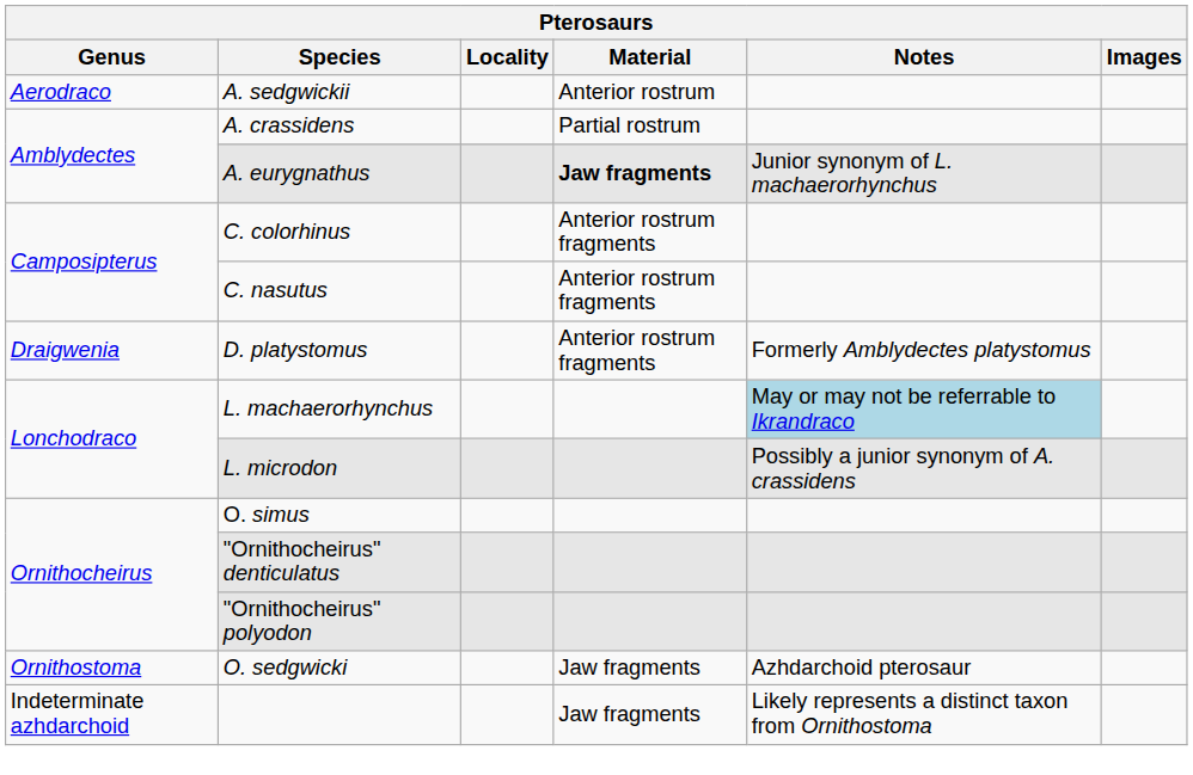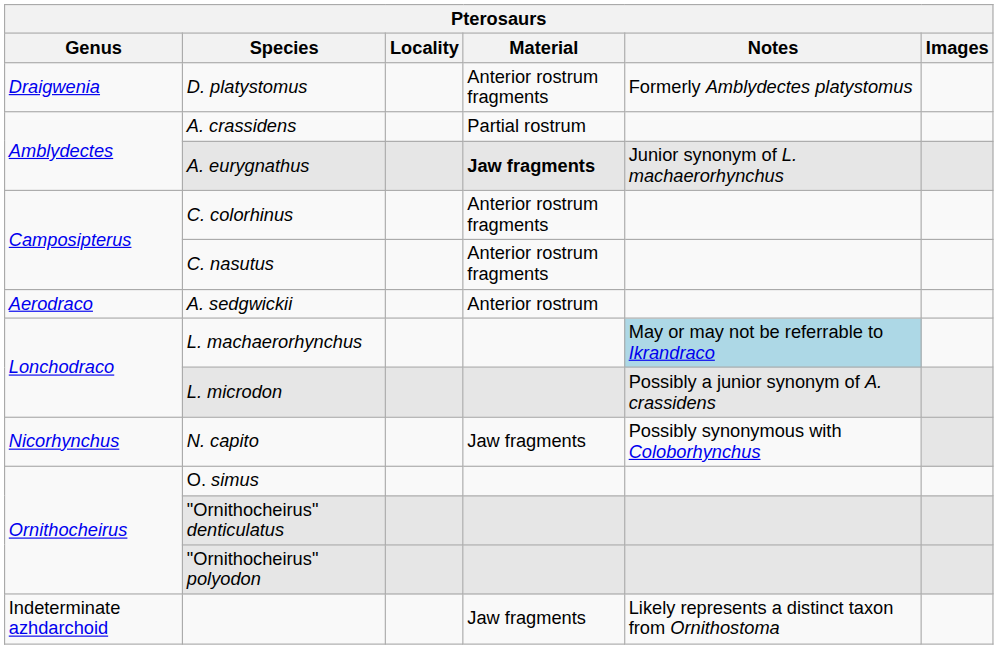rows swapped: A. sedgwickii <-> D. platystomus
+ row: Nicorhynchus | N. capito | Jaw fragments | Possibly synonymous with Coloborhynchus
- row: Ornithostoma | O. sedgwicki | Jaw fragments | Azhdarchoid pterosaur
